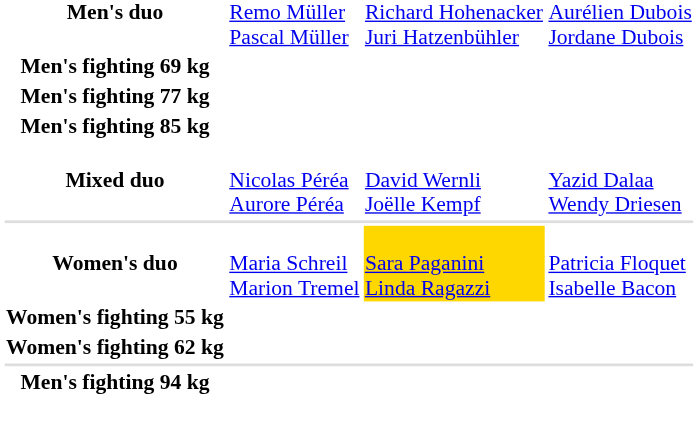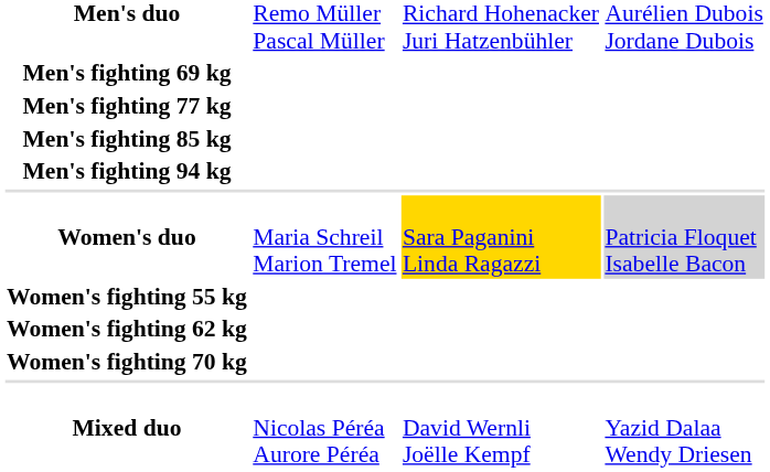rows swapped: Men's fighting 94 kg <-> Mixed duo
Women's duo | column 4: no background -> lightgrey background
+ row: Women's fighting 70 kg
